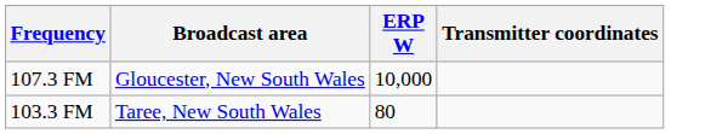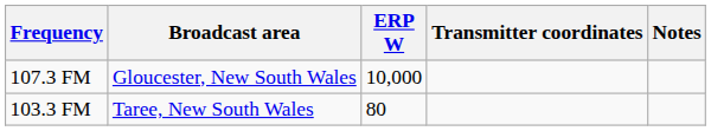+ column: Notes
